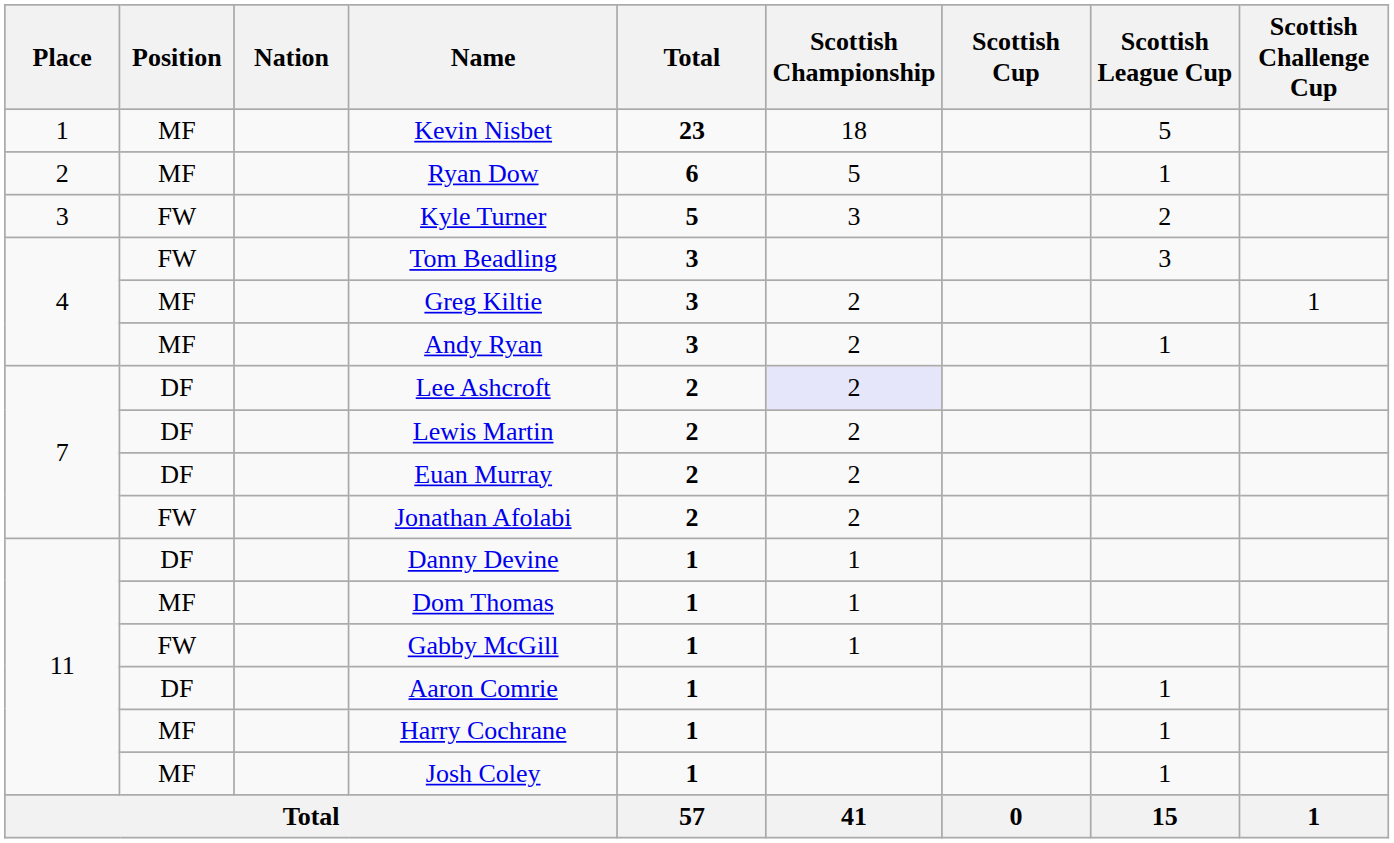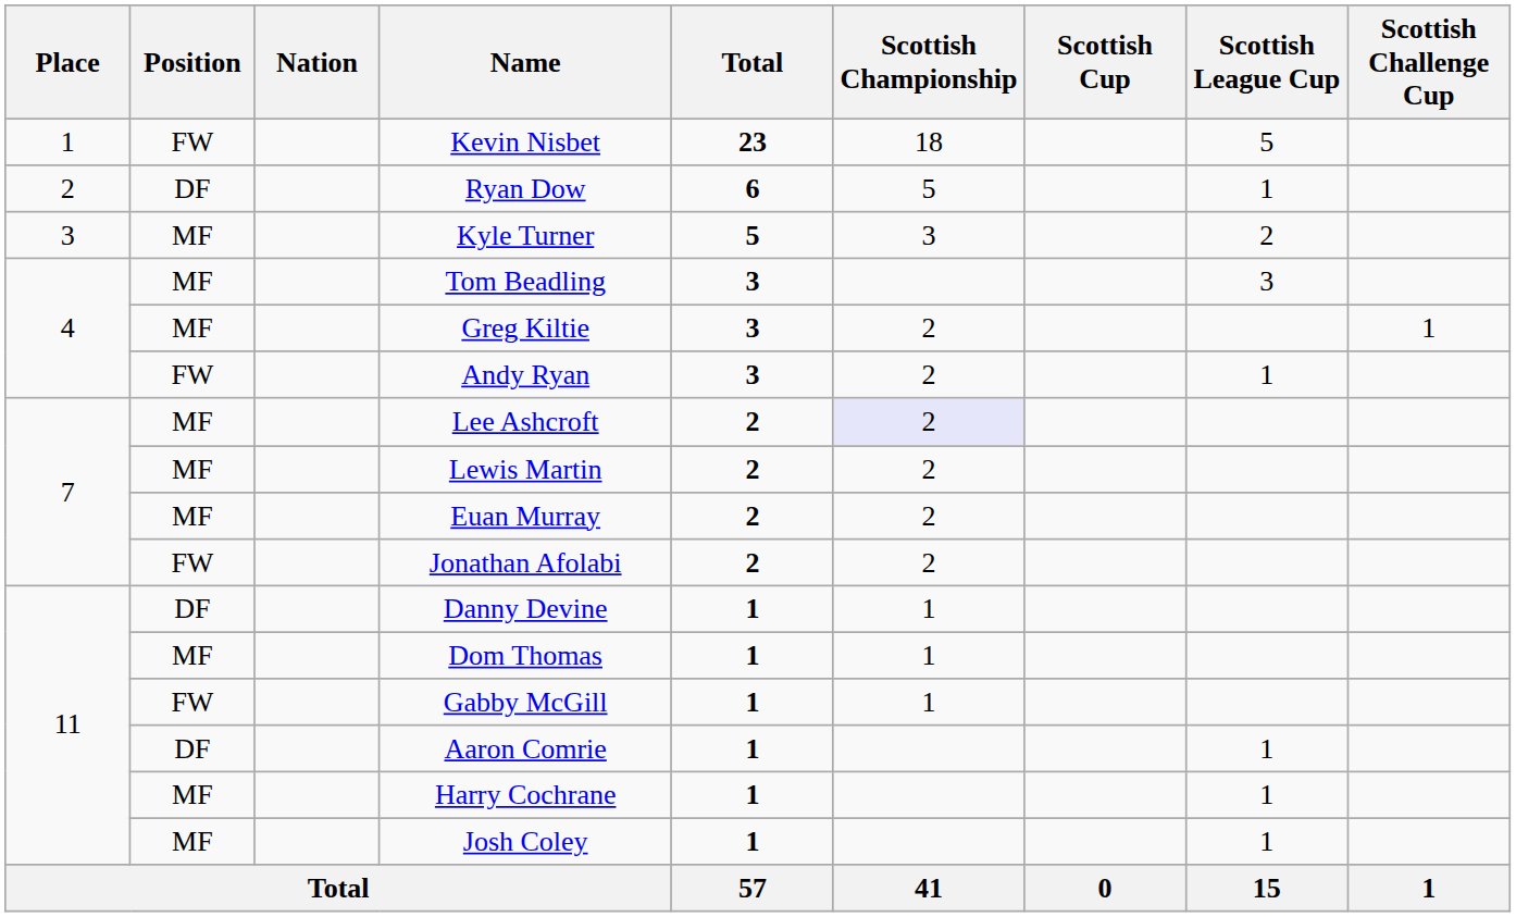Kevin Nisbet | Position: MF -> FW
Ryan Dow | Position: MF -> DF
Kyle Turner | Position: FW -> MF
Tom Beadling | Position: FW -> MF
Andy Ryan | Position: MF -> FW
Lee Ashcroft | Position: DF -> MF
Lewis Martin | Position: DF -> MF
Euan Murray | Position: DF -> MF
